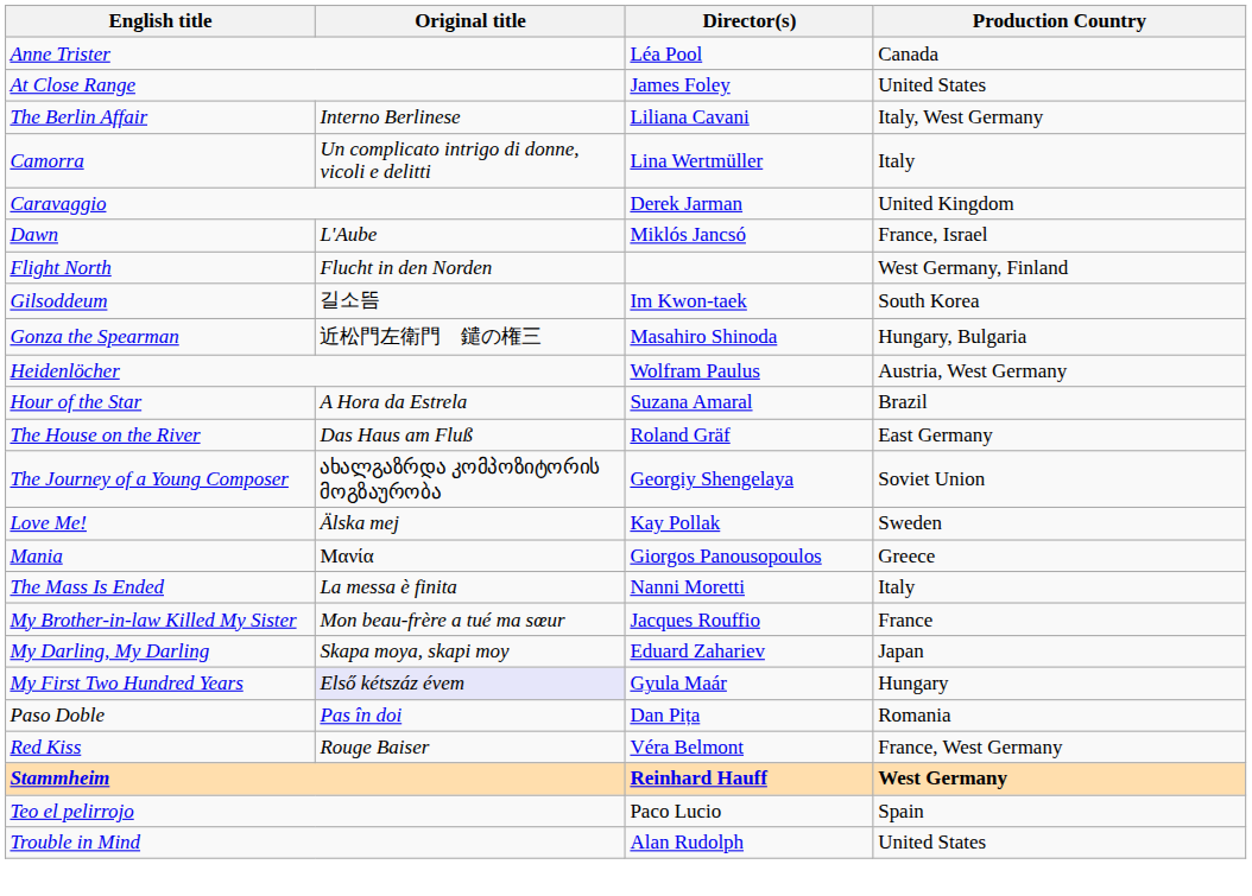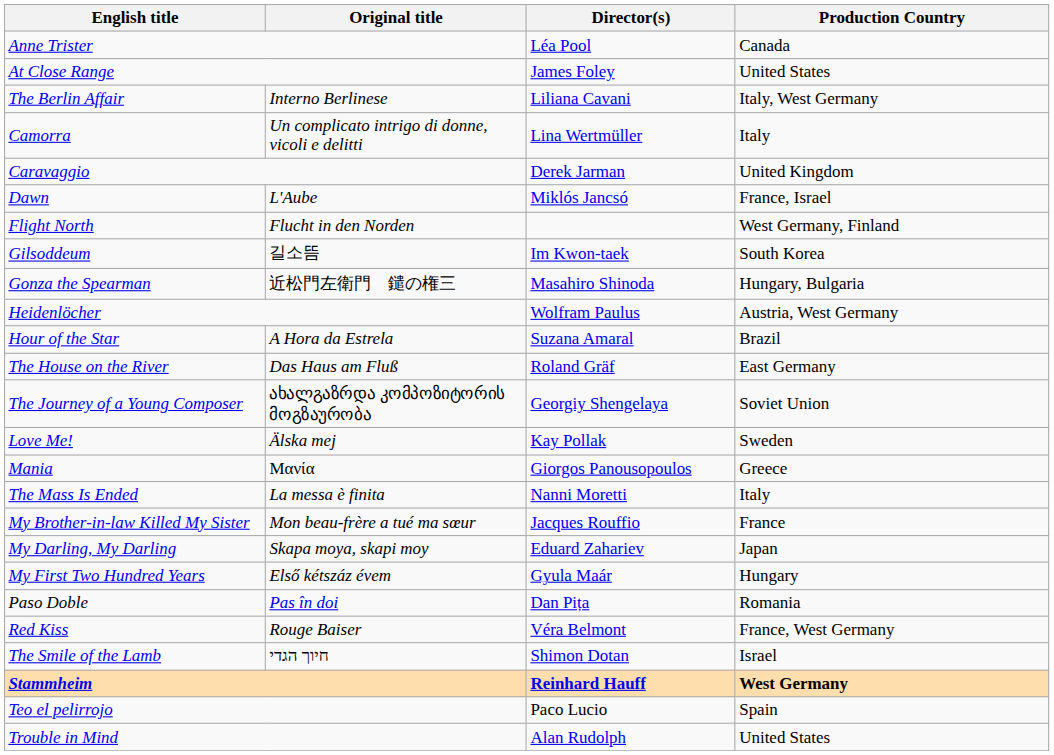My First Two Hundred Years | Original title: lavender background -> no background
+ row: The Smile of the Lamb | חיוך הגדי | Shimon Dotan | Israel
